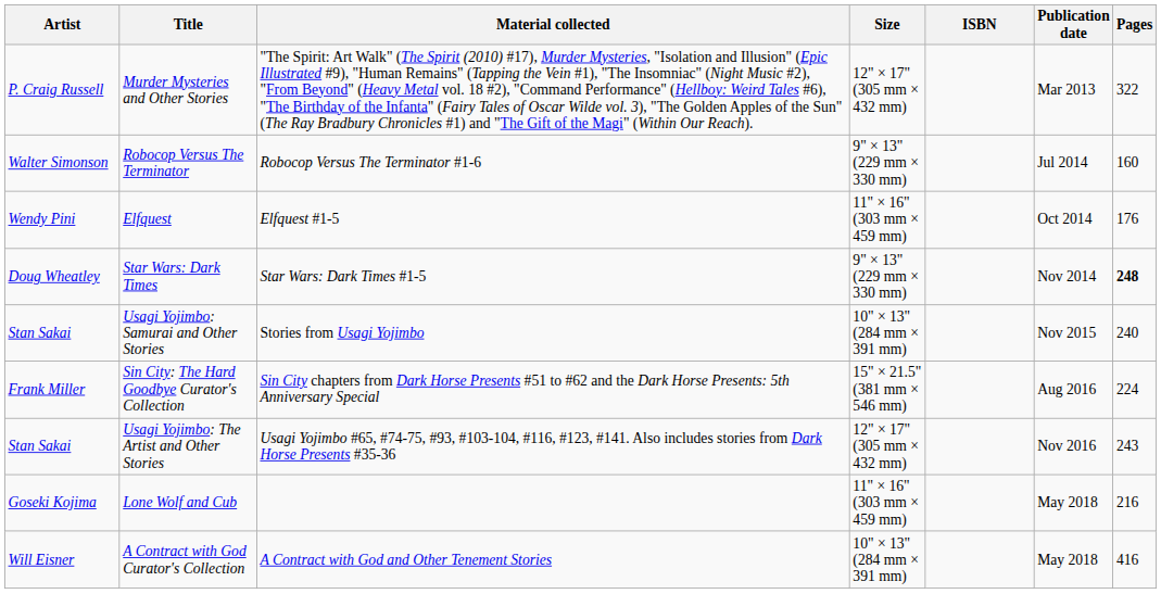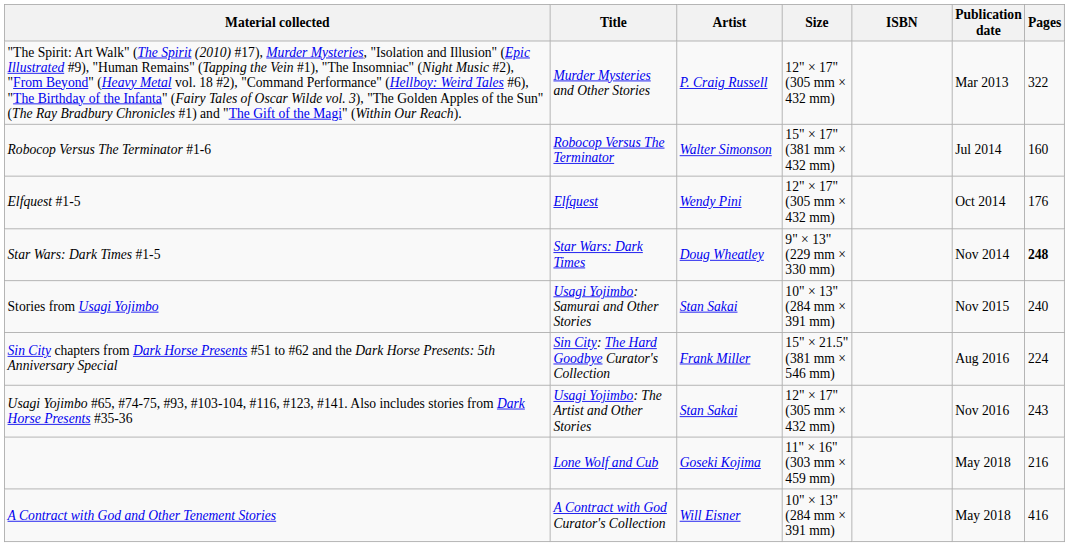columns swapped: Artist <-> Material collected
Robocop Versus The Terminator | Size: 9" × 13" (229 mm × 330 mm) -> 15" × 17" (381 mm × 432 mm)
Elfquest | Size: 11" × 16" (303 mm × 459 mm) -> 12" × 17" (305 mm × 432 mm)
